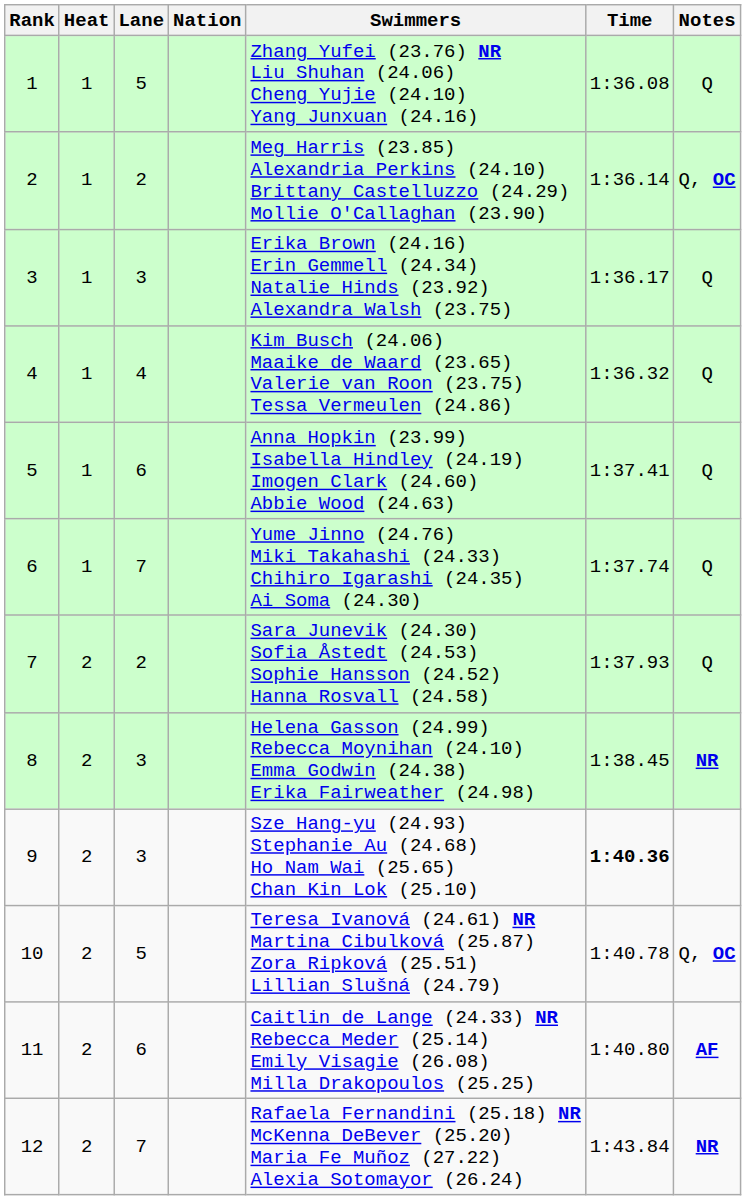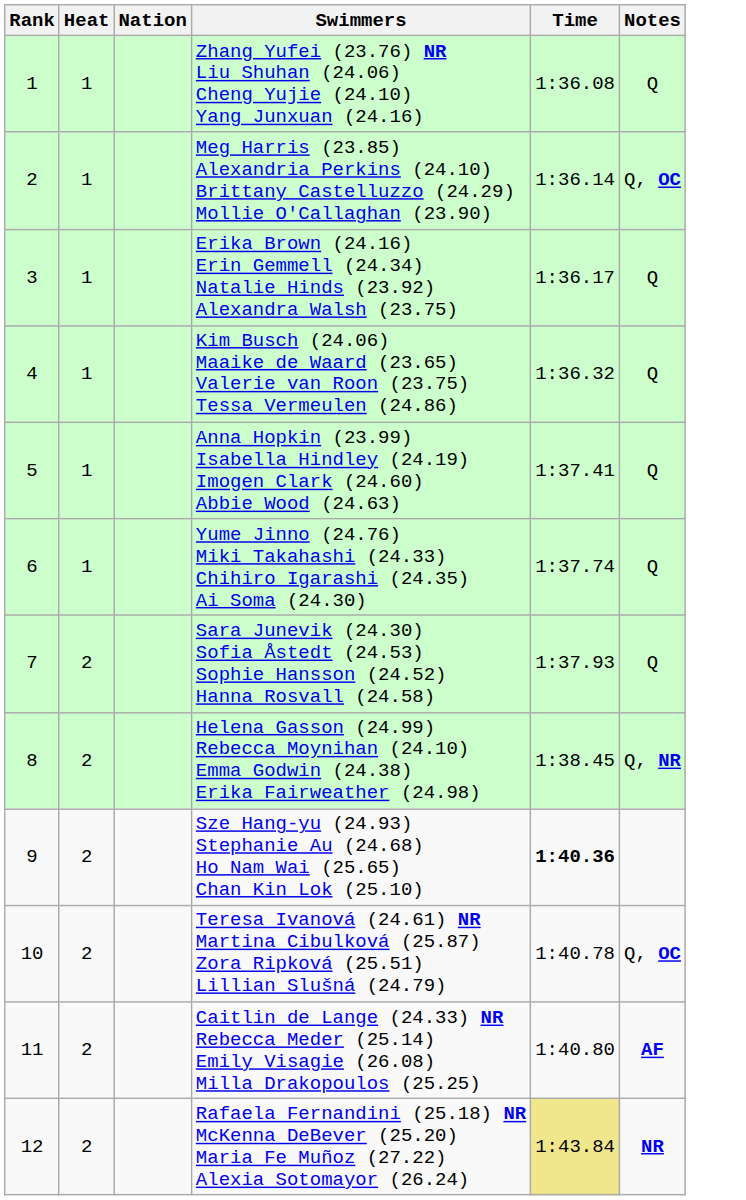- column: Lane | 5 | 2 | 3 | 4 | 6 | 7 | 2 | 3 | 3 | 5 | 6 | 7
8 | Notes: NR -> Q, NR
12 | Time: no background -> khaki background
